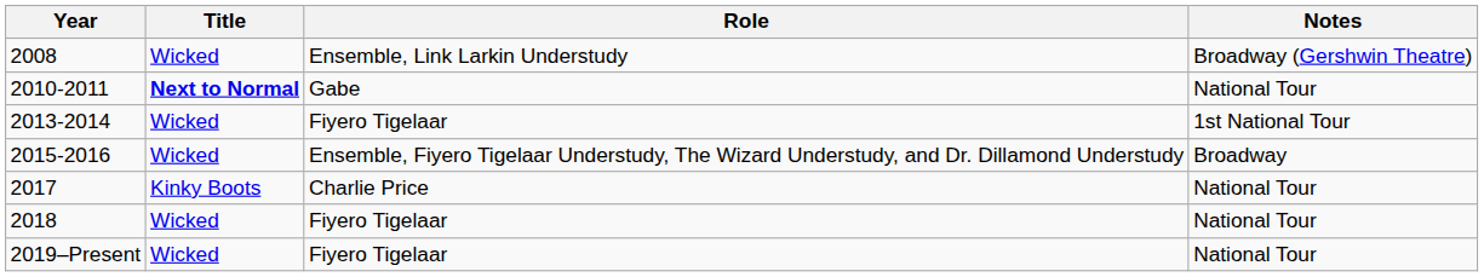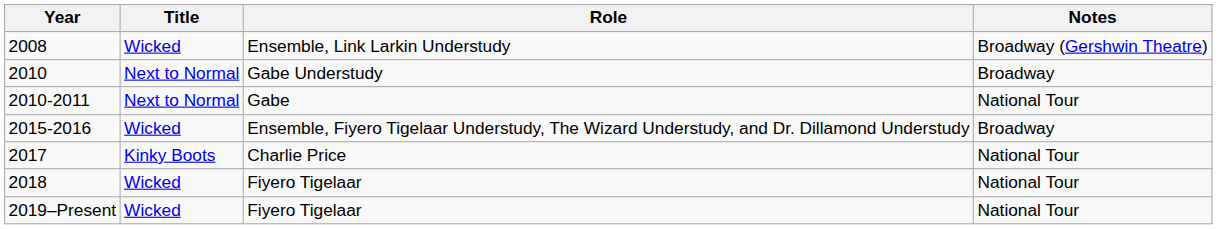+ row: 2010 | Next to Normal | Gabe Understudy | Broadway
2010-2011 | Title: bold -> normal
- row: 2013-2014 | Wicked | Fiyero Tigelaar | 1st National Tour
